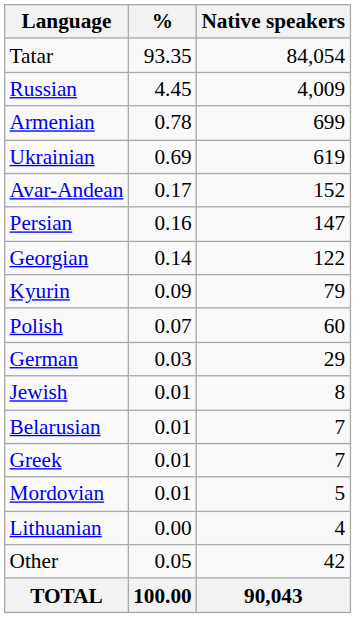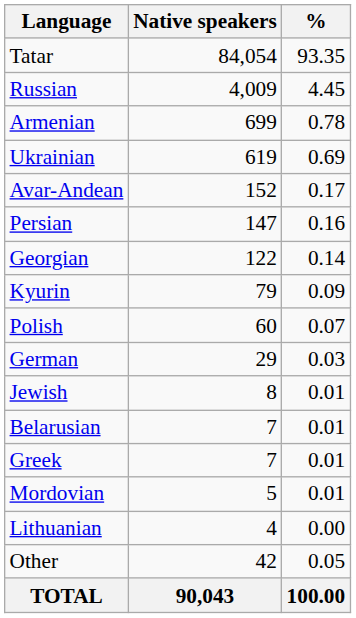columns swapped: Native speakers <-> %
